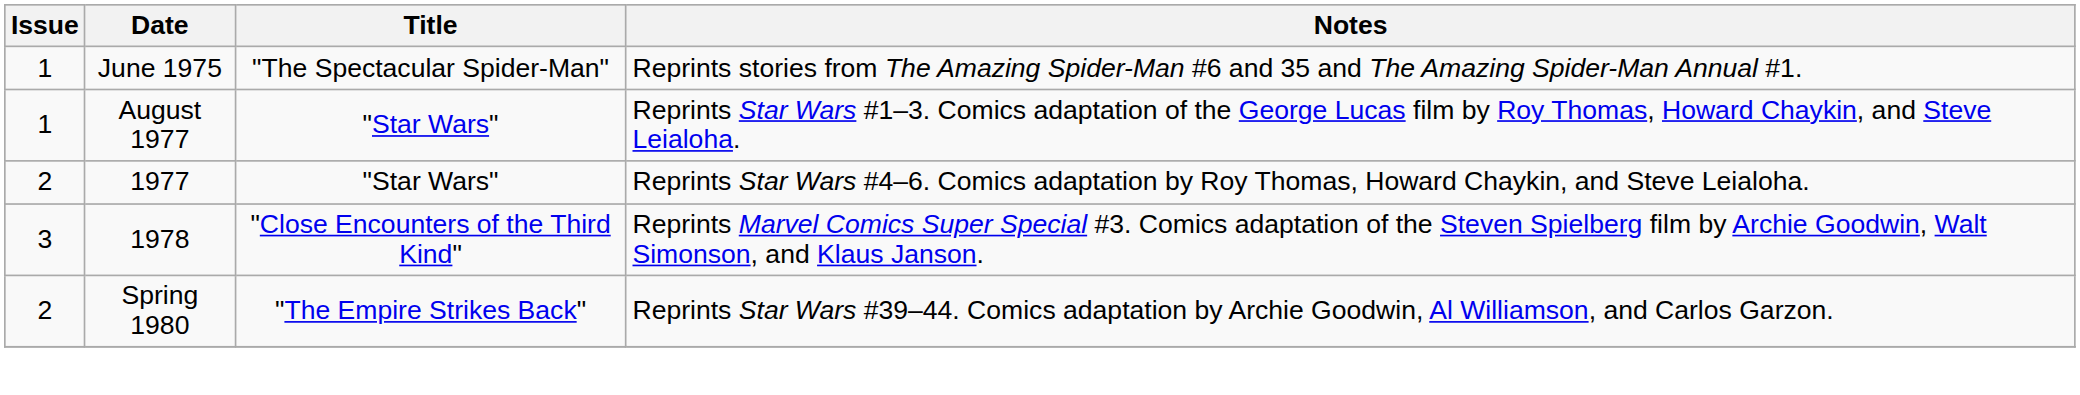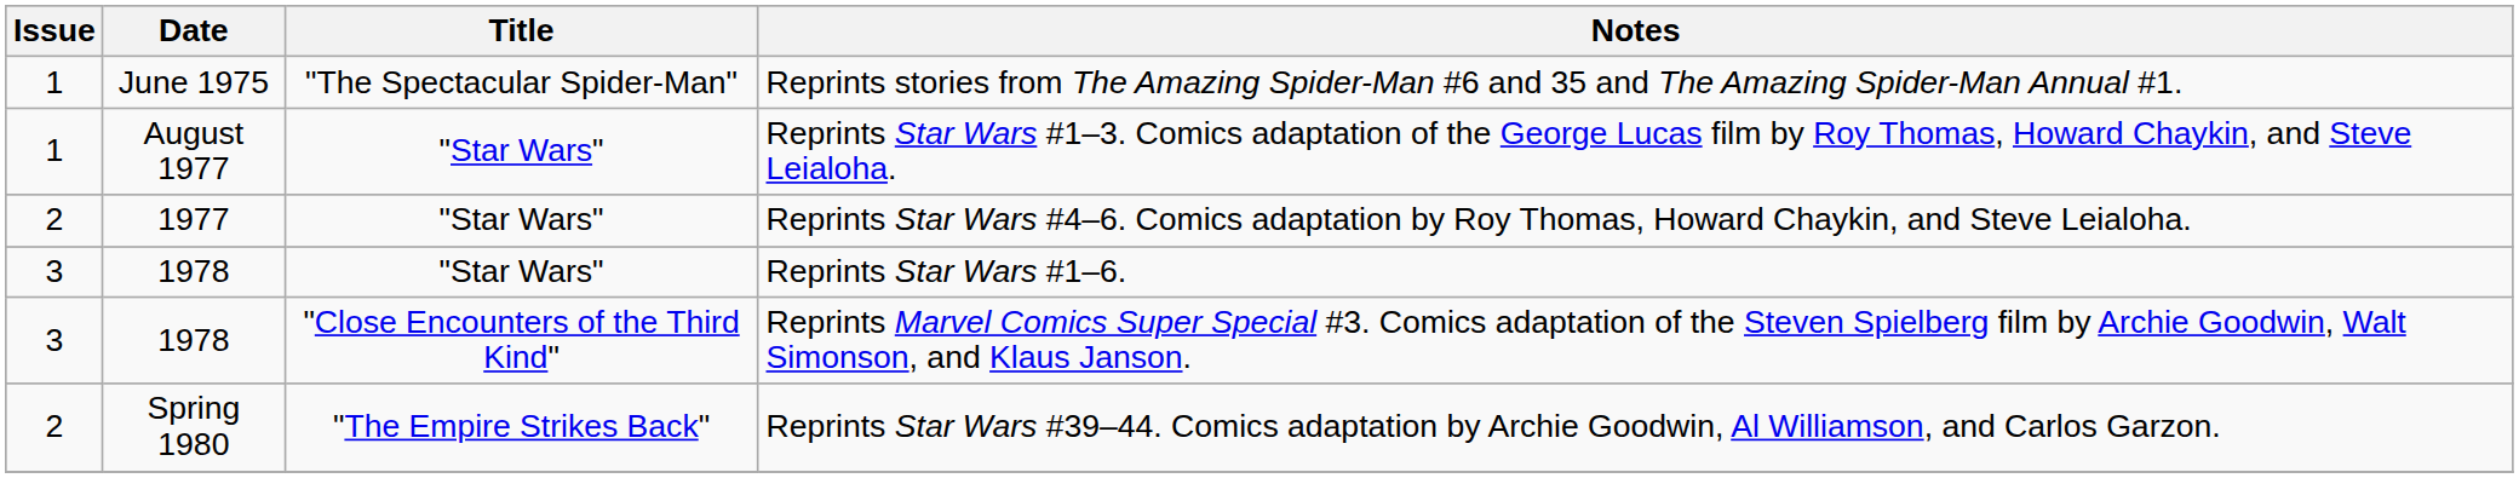+ row: 3 | 1978 | "Star Wars" | Reprints Star Wars #1–6.
